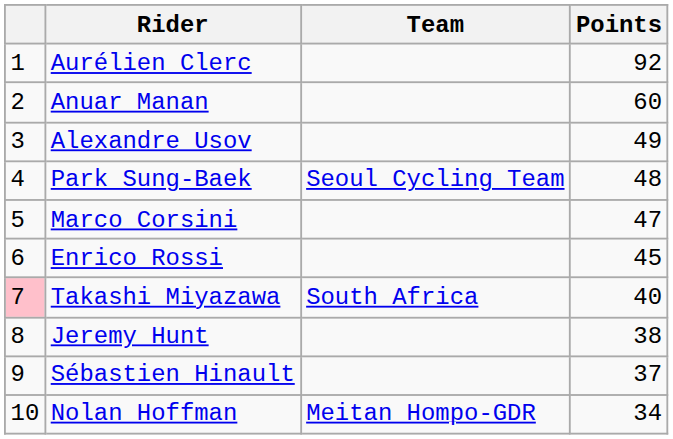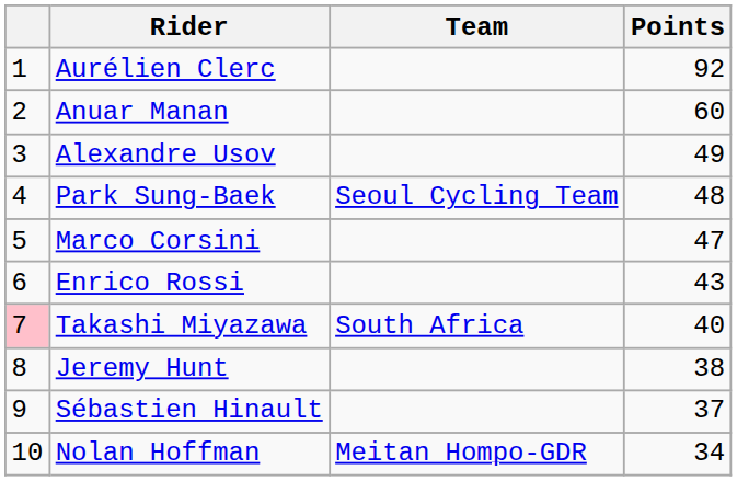Enrico Rossi | Points: 45 -> 43
